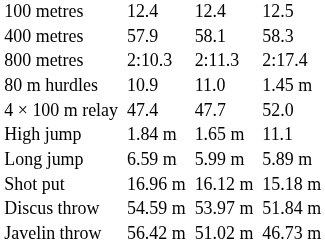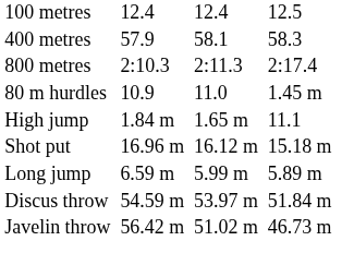- row: 4 × 100 m relay | 47.4 | 47.7 | 52.0
rows swapped: Long jump <-> Shot put
